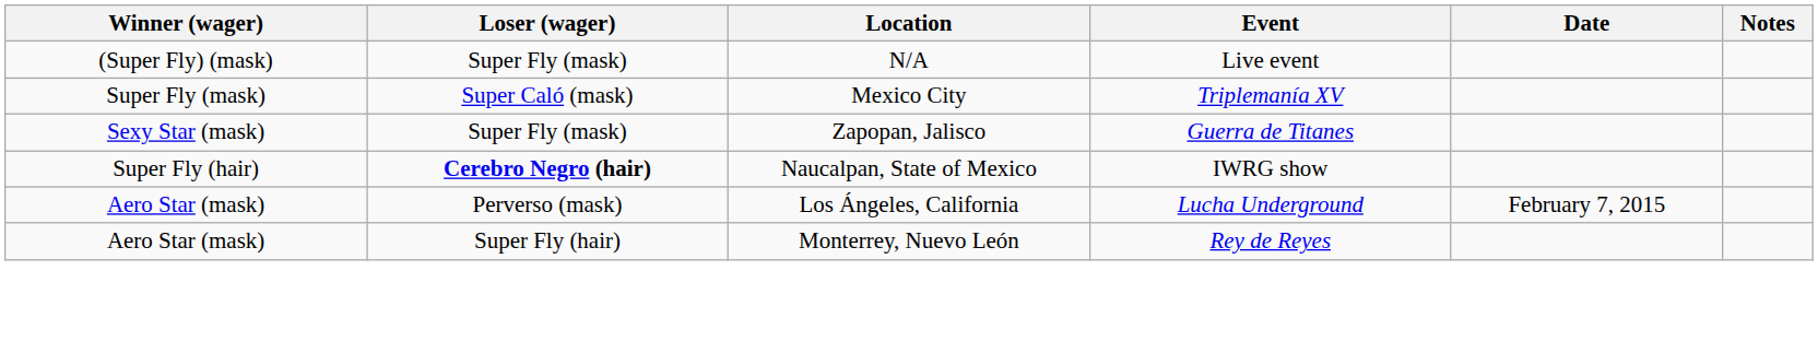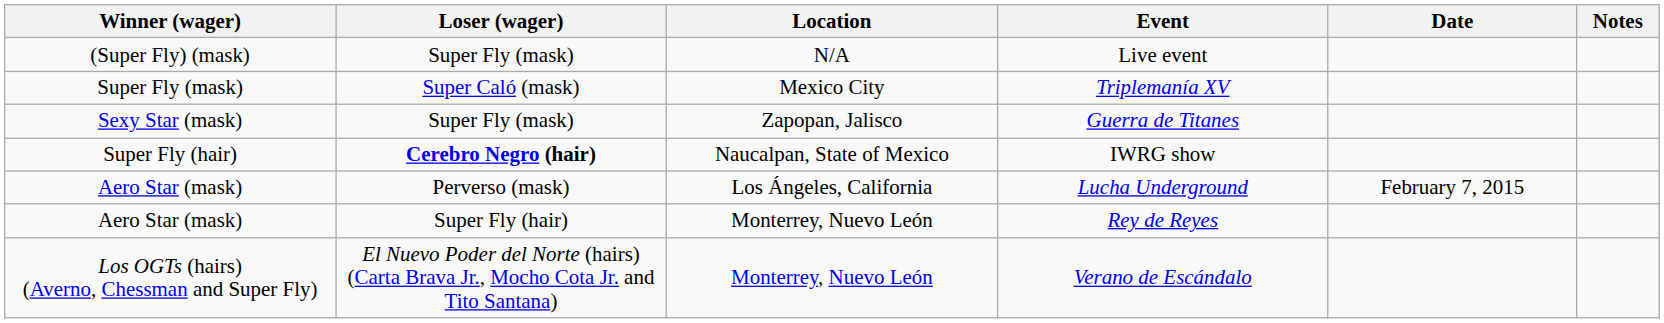+ row: Los OGTs (hairs) (Averno, Chessman and Super Fly) | El Nuevo Poder del Norte (hairs) (Carta Brava Jr., Mocho Cota Jr. and Tito Santana) | Monterrey, Nuevo León | Verano de Escándalo
